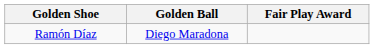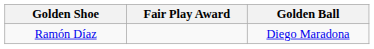columns swapped: Golden Ball <-> Fair Play Award
